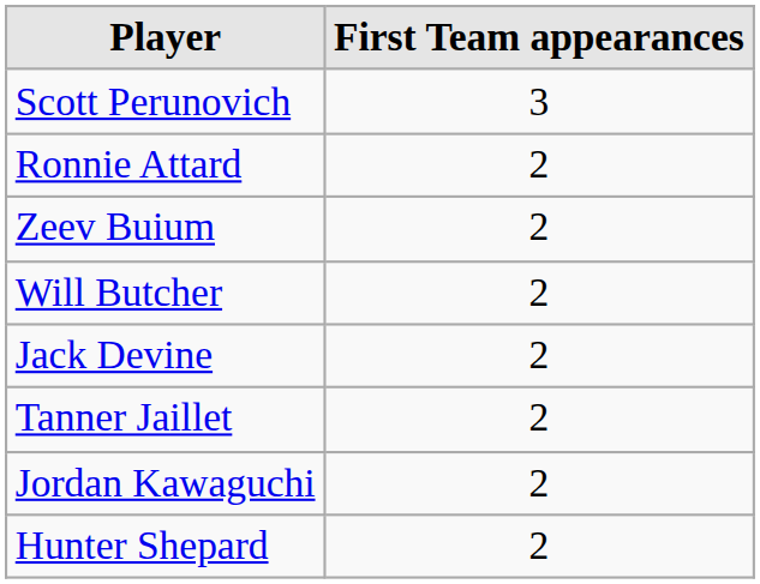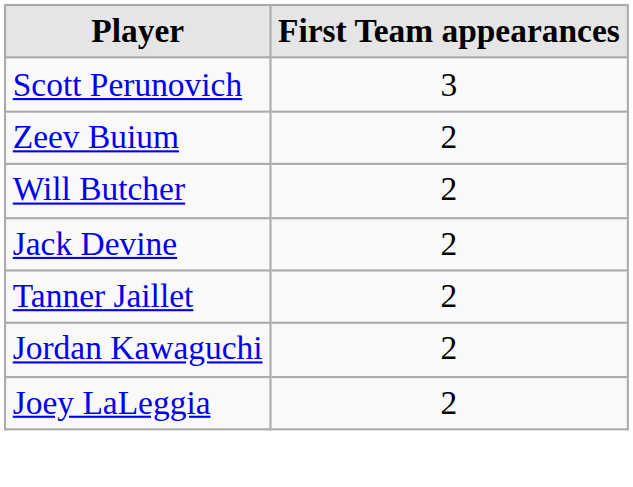- row: Ronnie Attard | 2
+ row: Joey LaLeggia | 2
- row: Hunter Shepard | 2
